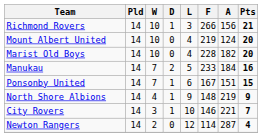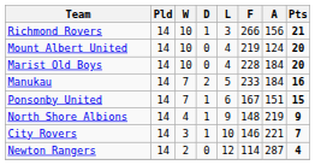Marist Old Boys | A: 182 -> 184
